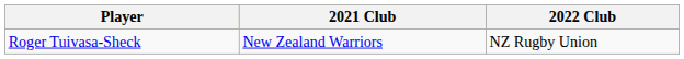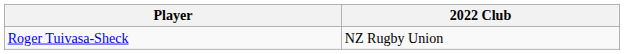- column: 2021 Club | New Zealand Warriors
